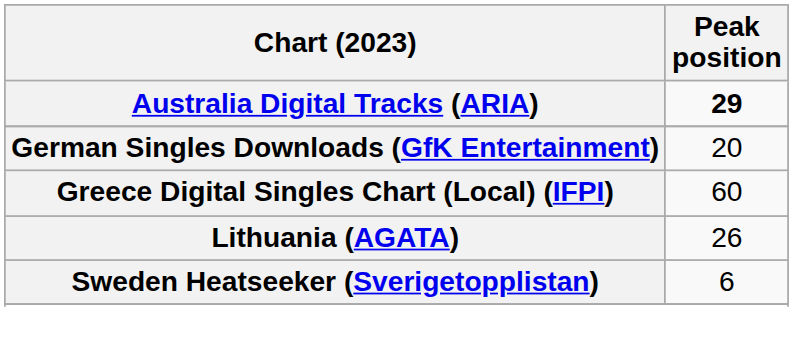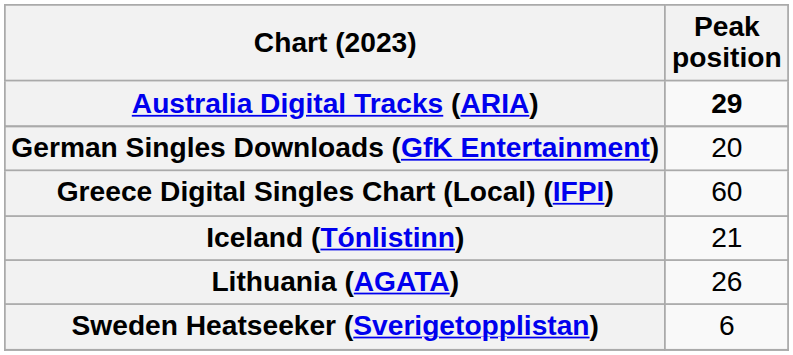+ row: Iceland (Tónlistinn) | 21
